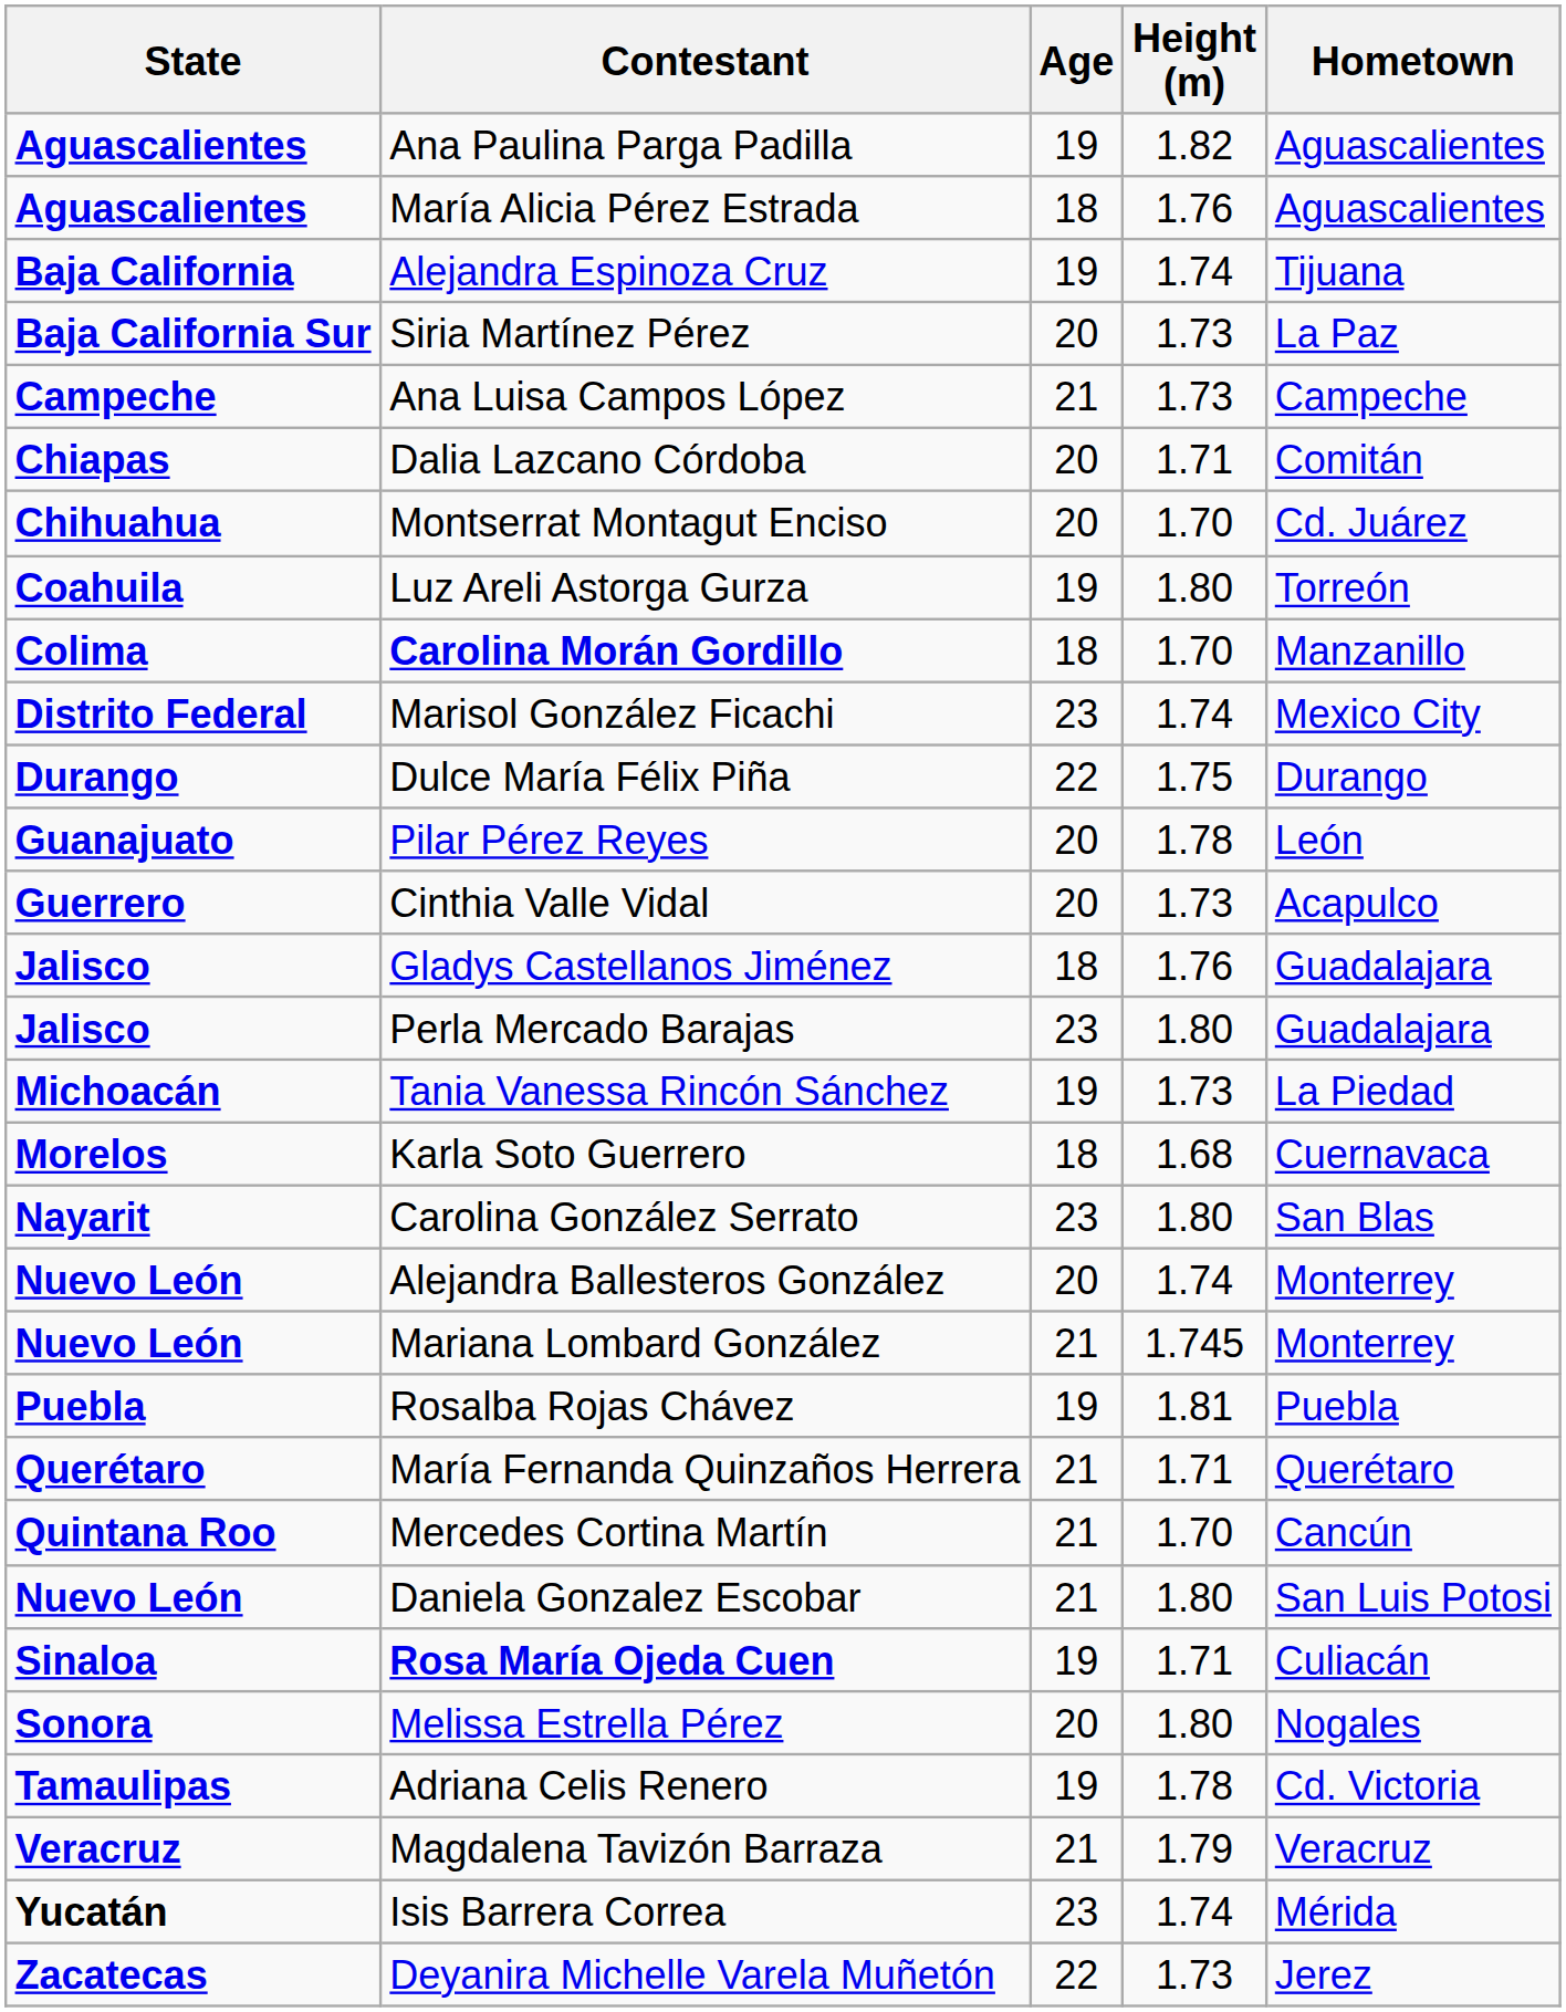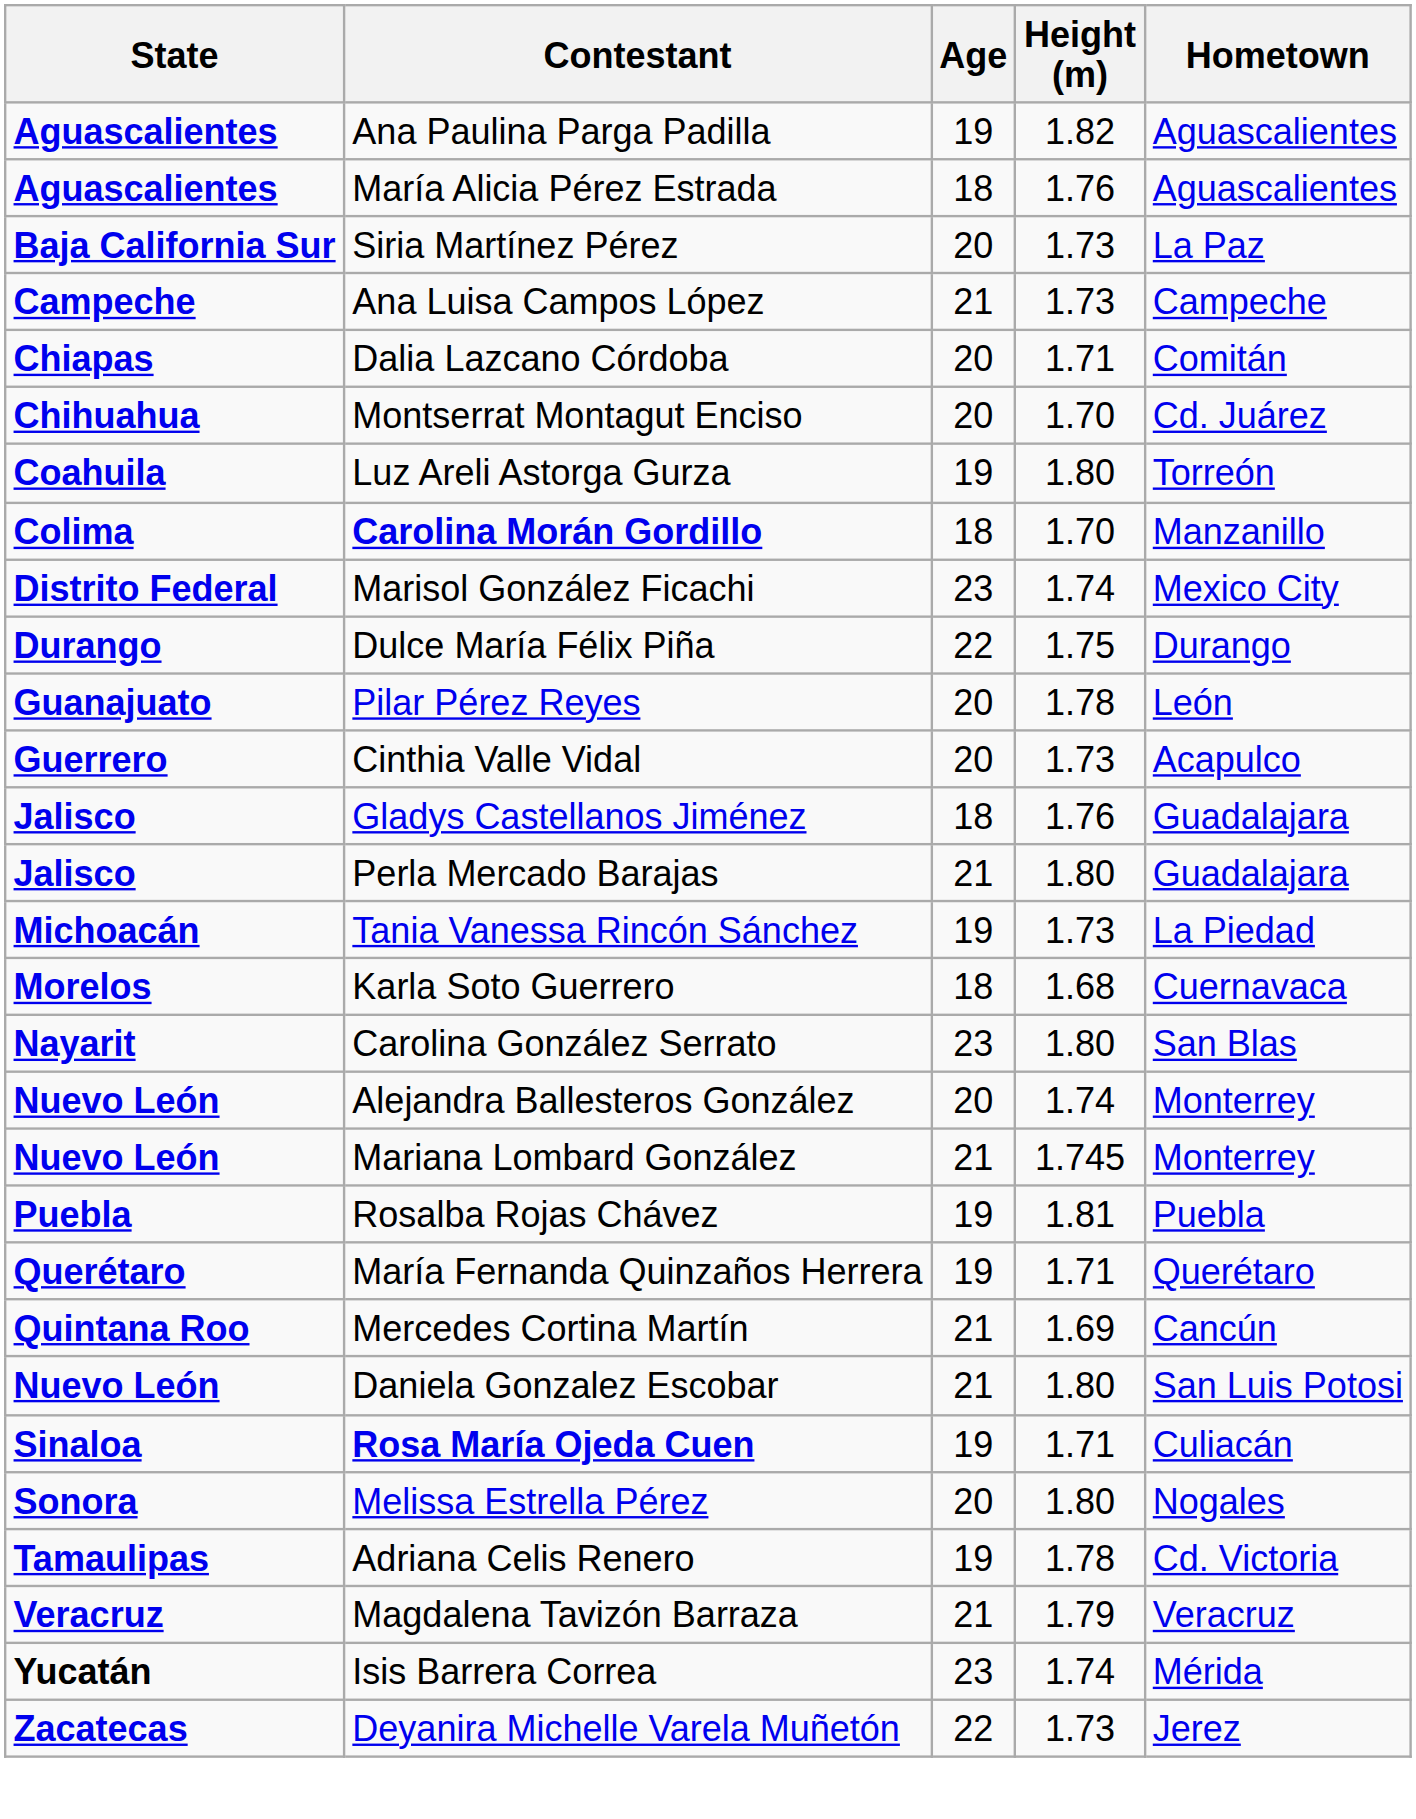- row: Baja California | Alejandra Espinoza Cruz | 19 | 1.74 | Tijuana
Perla Mercado Barajas | Age: 23 -> 21
María Fernanda Quinzaños Herrera | Age: 21 -> 19
Mercedes Cortina Martín | Height (m): 1.70 -> 1.69
